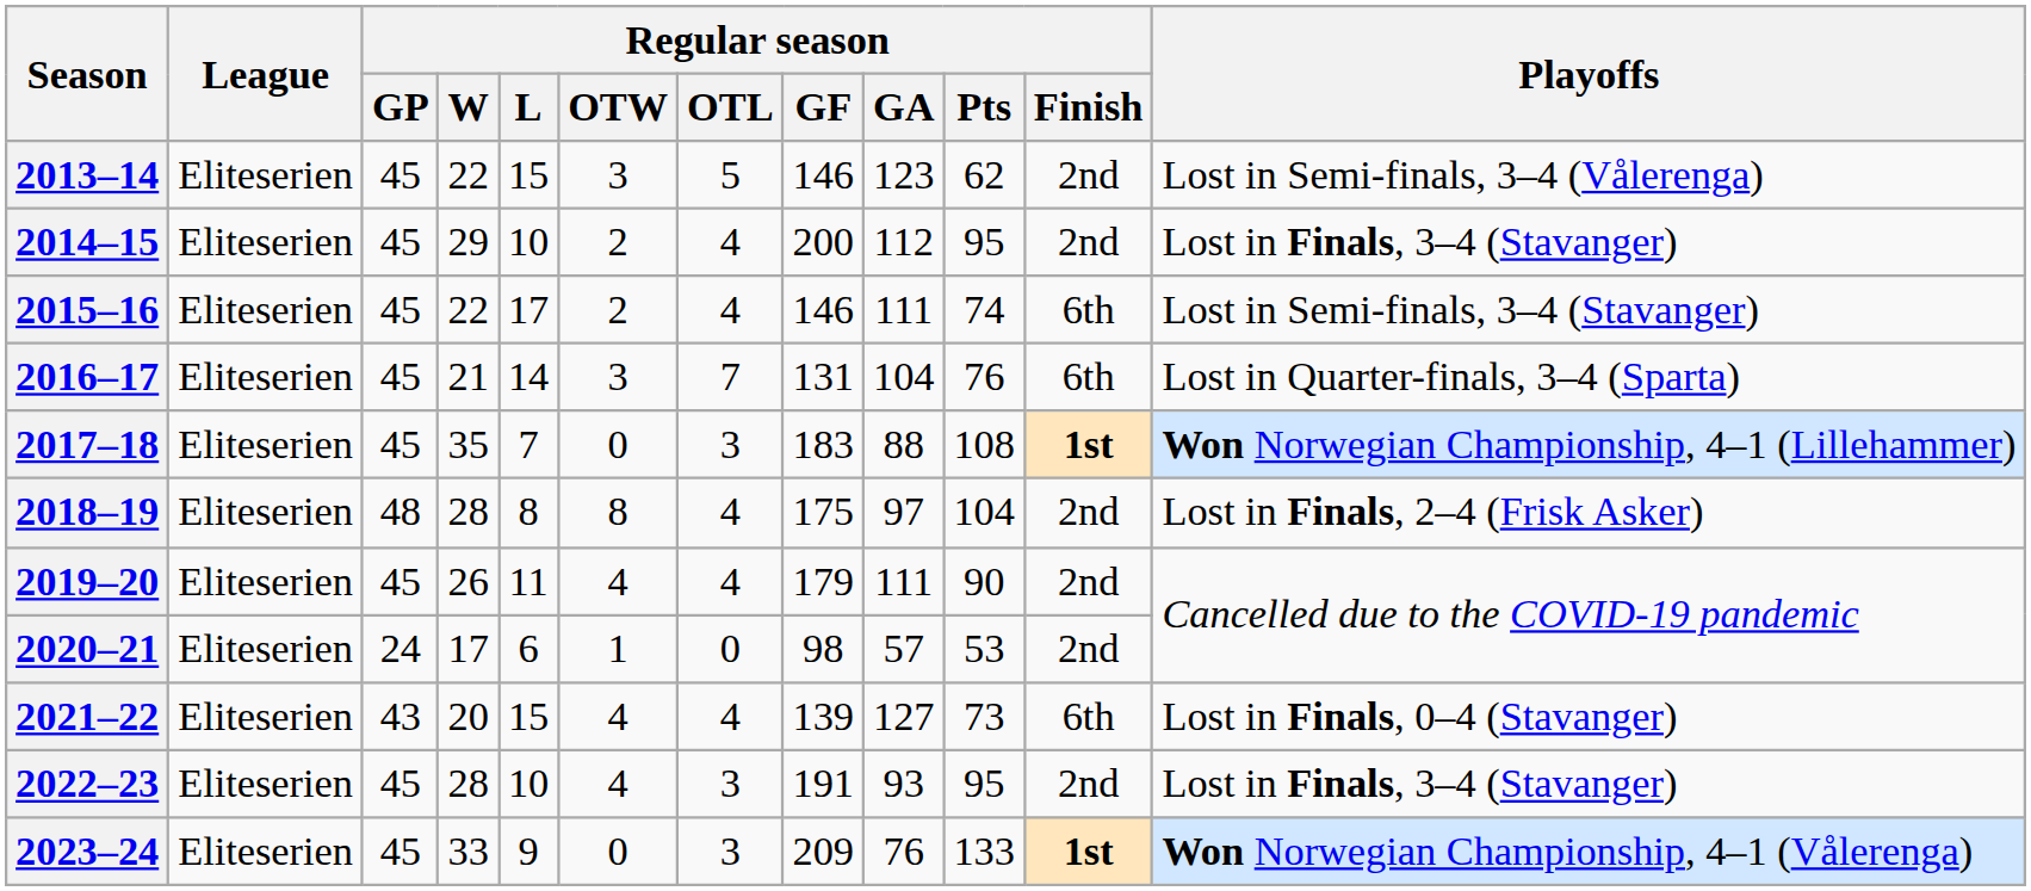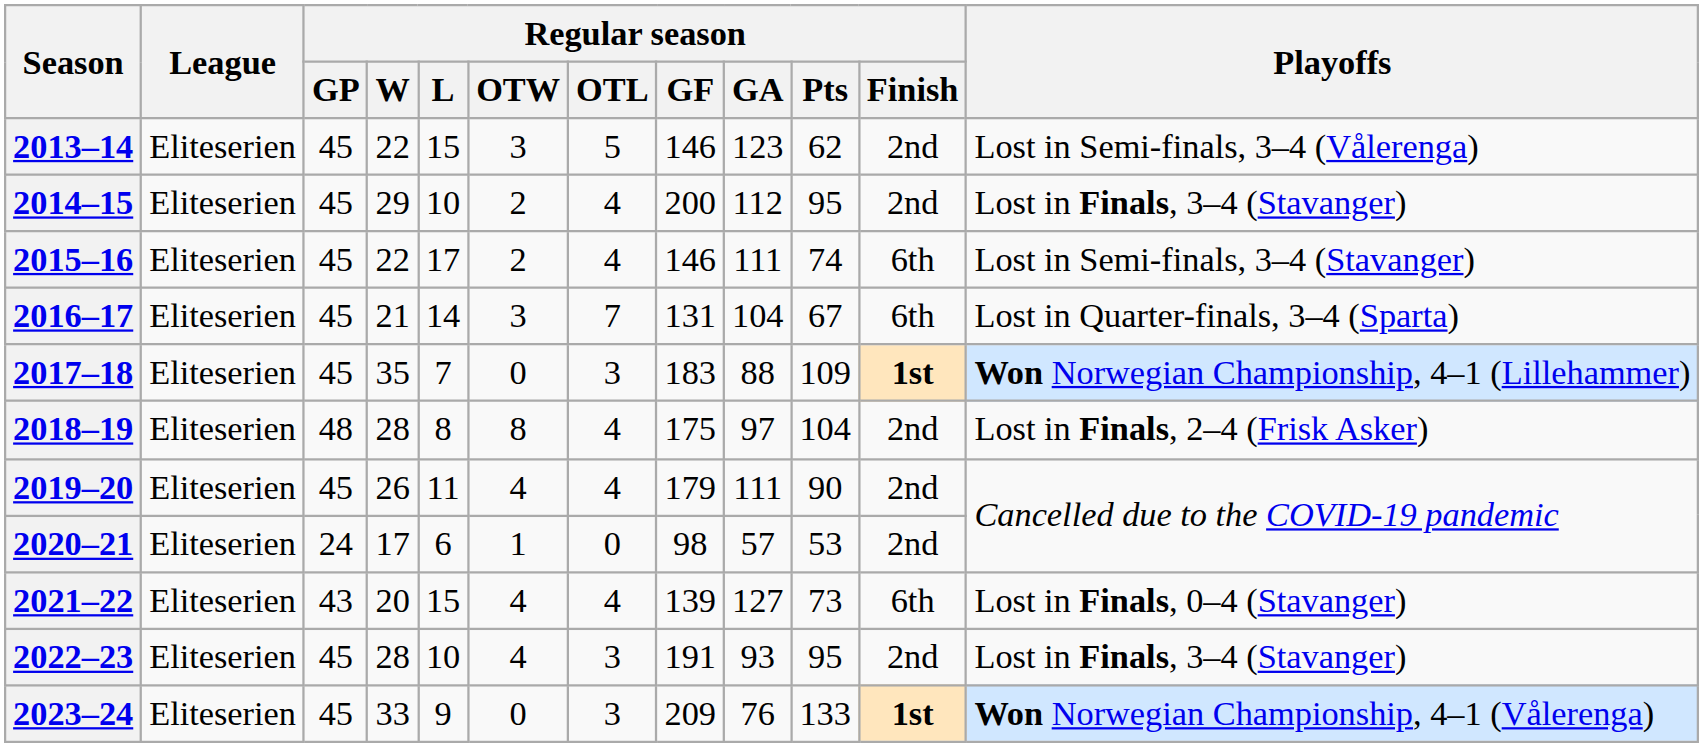2016–17 | Regular season / Pts: 76 -> 67
2017–18 | Regular season / Pts: 108 -> 109
